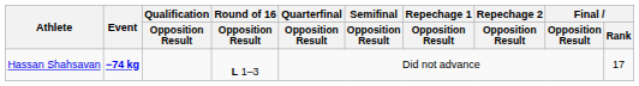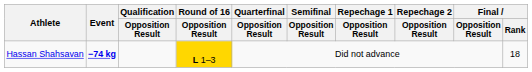Hassan Shahsavan | Round of 16 / Opposition Result: no background -> gold background
Hassan Shahsavan | Final / Rank: 17 -> 18
